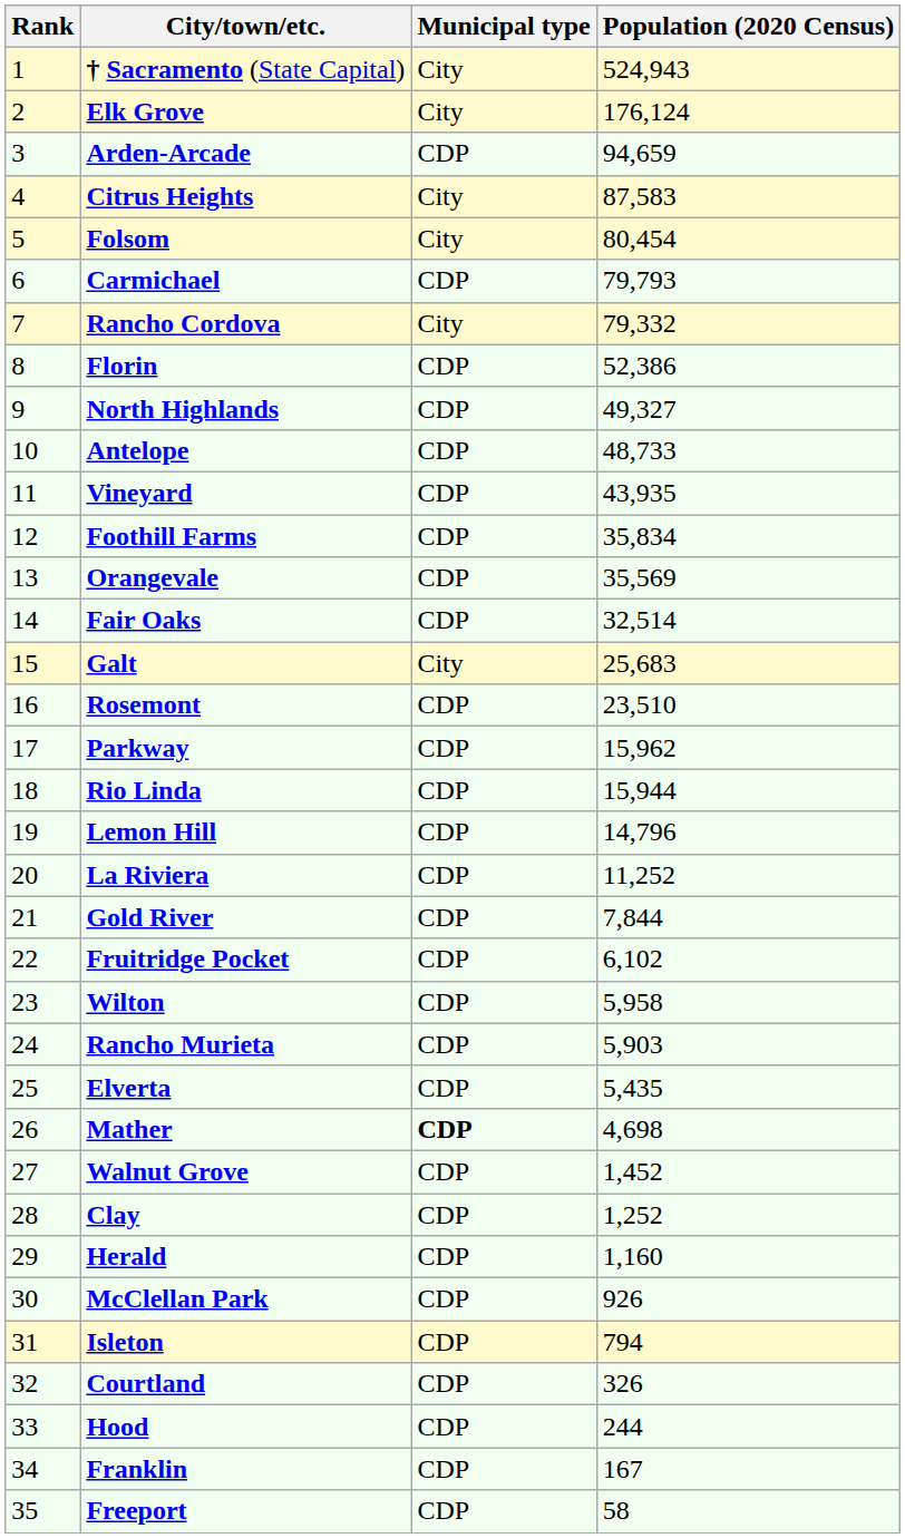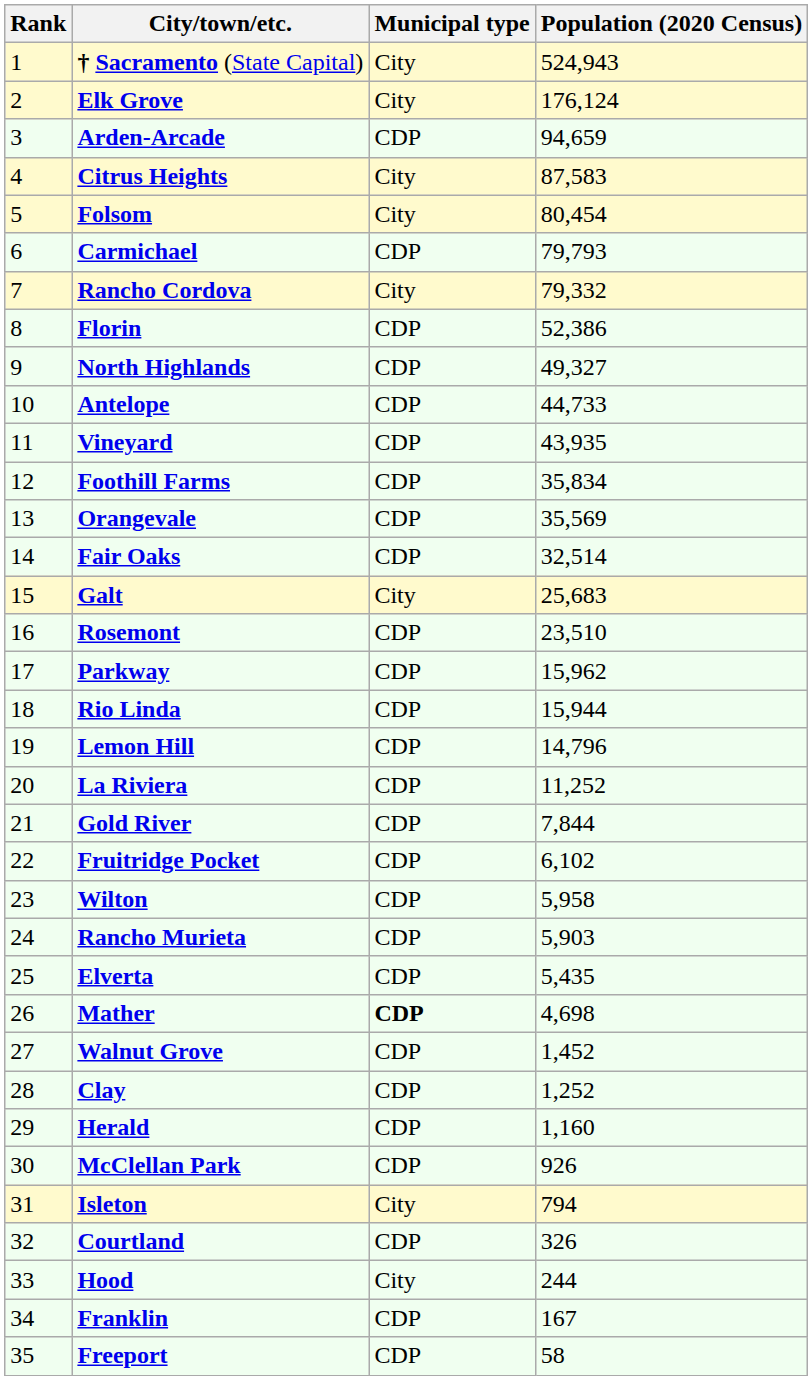Antelope | Population (2020 Census): 48,733 -> 44,733
Isleton | Municipal type: CDP -> City
Hood | Municipal type: CDP -> City
